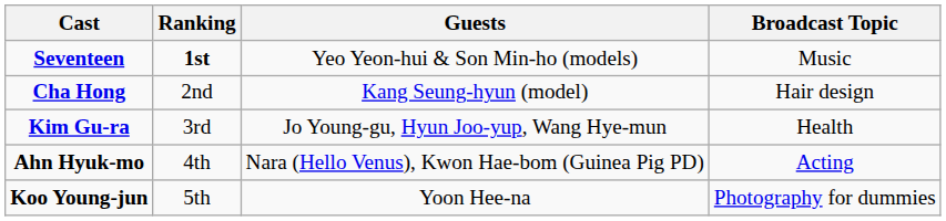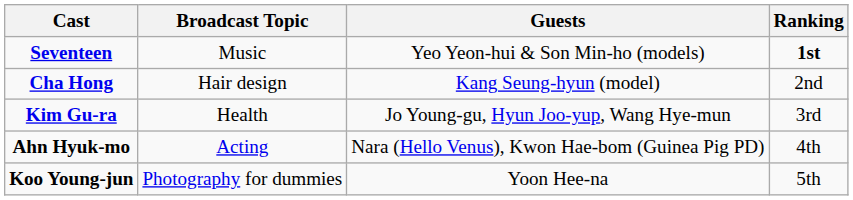columns swapped: Broadcast Topic <-> Ranking
